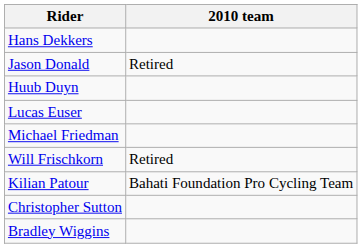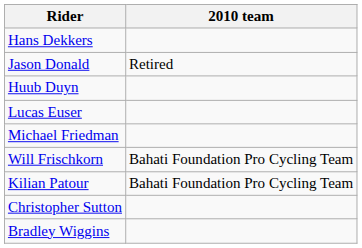Will Frischkorn | 2010 team: Retired -> Bahati Foundation Pro Cycling Team
